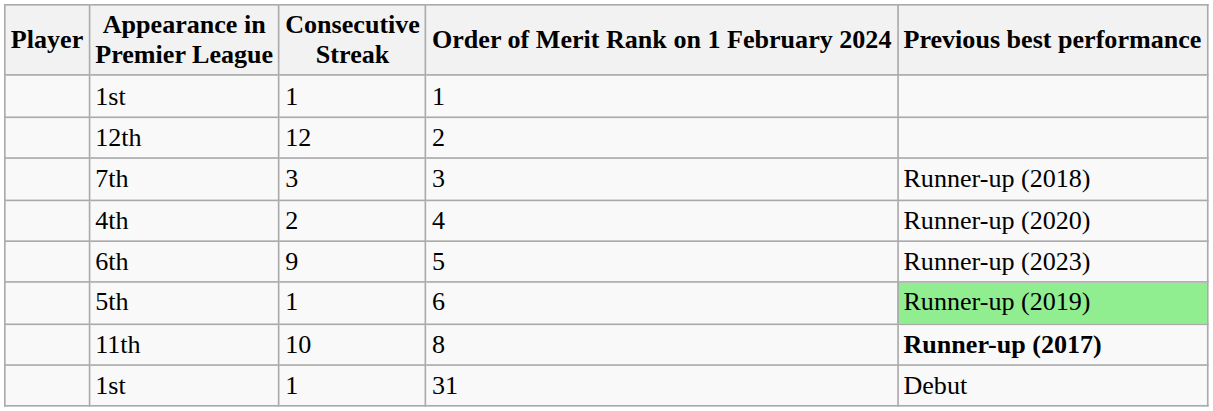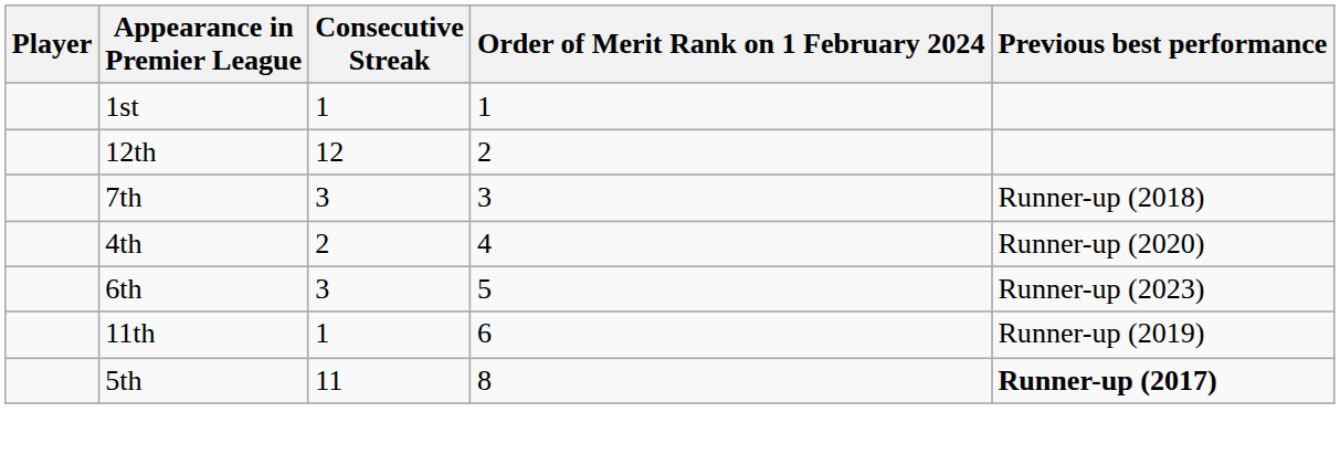5 | Consecutive Streak: 9 -> 3
6 | Appearance in Premier League: 5th -> 11th
6 | Previous best performance: lightgreen background -> no background
8 | Appearance in Premier League: 11th -> 5th
8 | Consecutive Streak: 10 -> 11
- row: 1st | 1 | 31 | Debut
